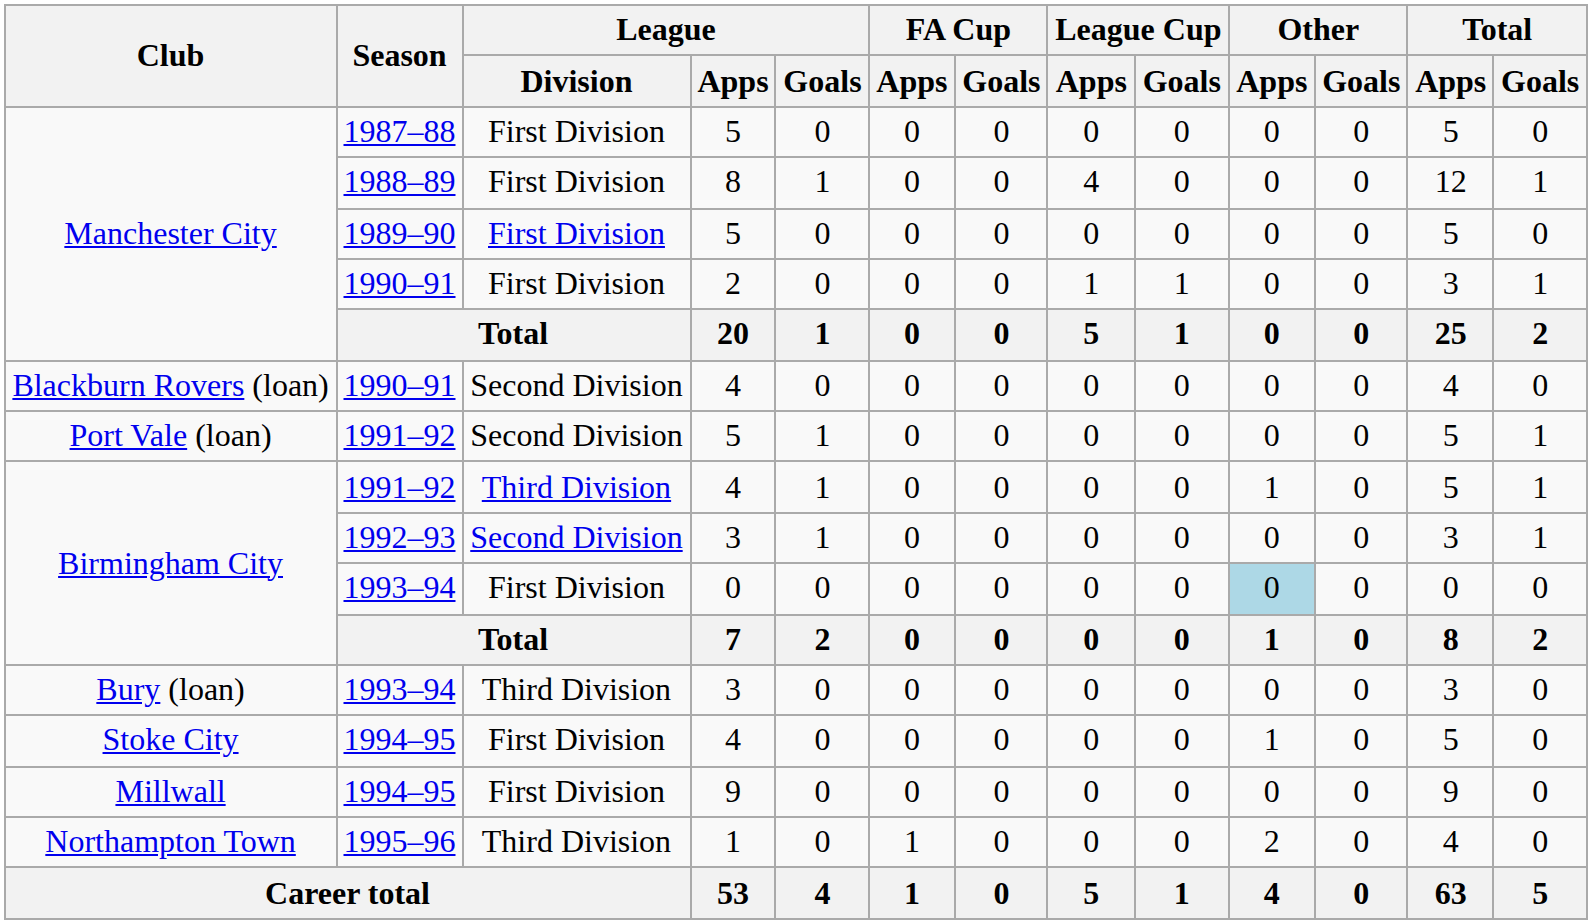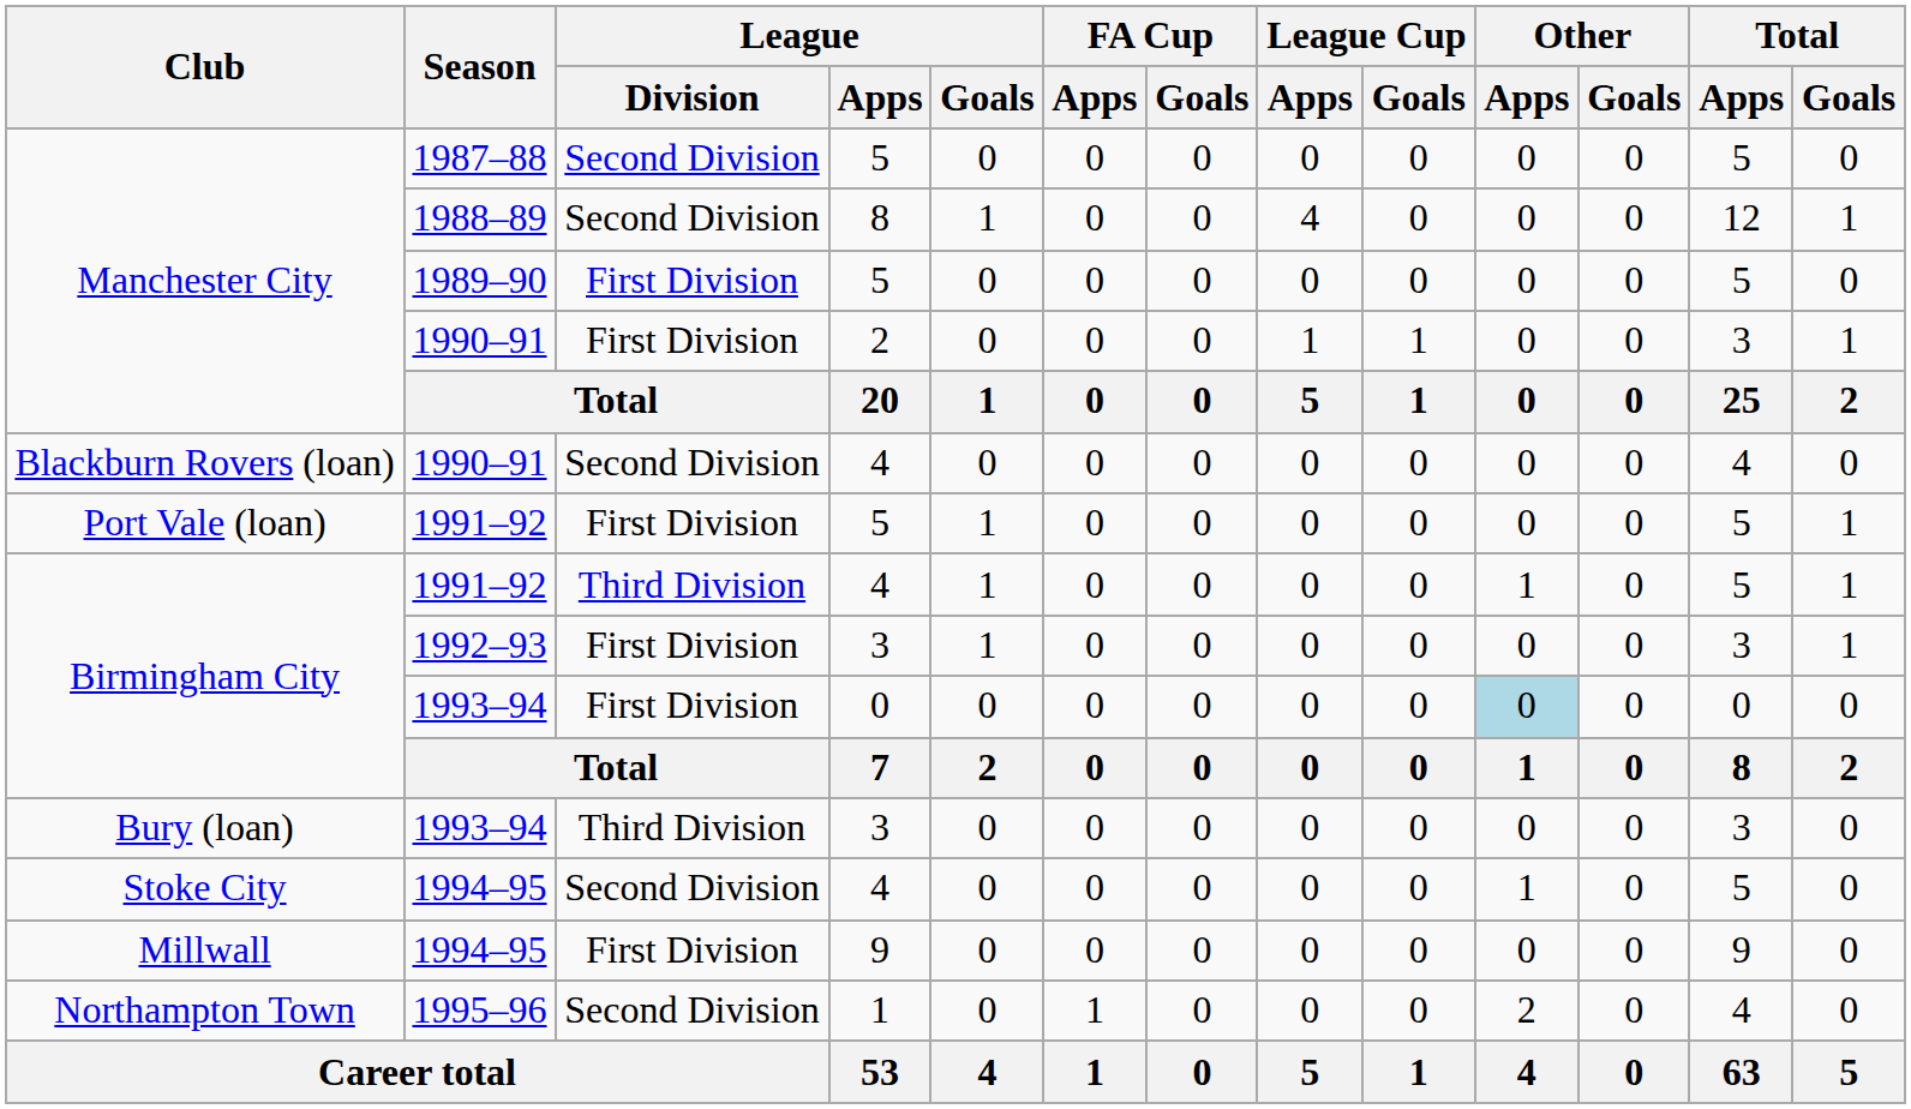1987–88 | League / Division: First Division -> Second Division
1988–89 | League / Division: First Division -> Second Division
Port Vale (loan) / 1991–92 | League / Division: Second Division -> First Division
1992–93 | League / Division: Second Division -> First Division
Stoke City / 1994–95 | League / Division: First Division -> Second Division
1995–96 | League / Division: Third Division -> Second Division
